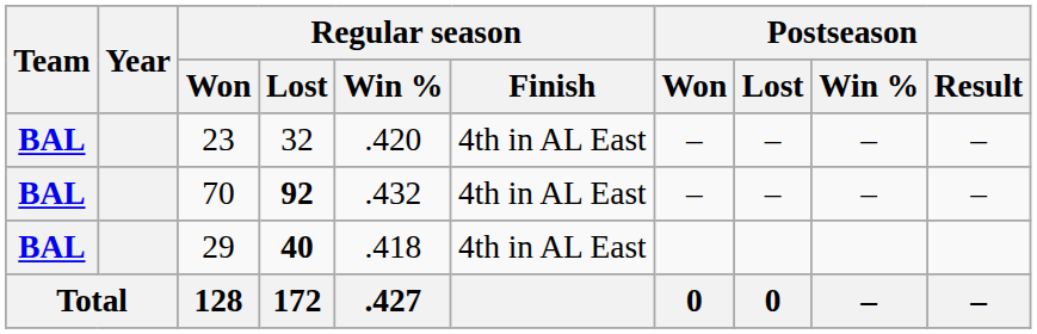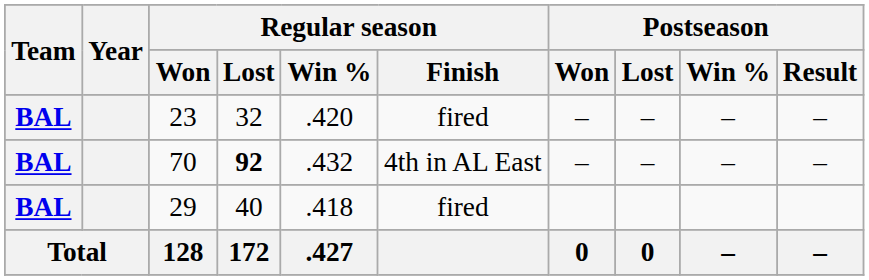23 | Regular season / Finish: 4th in AL East -> fired
29 | Regular season / Lost: bold -> normal
29 | Regular season / Finish: 4th in AL East -> fired
